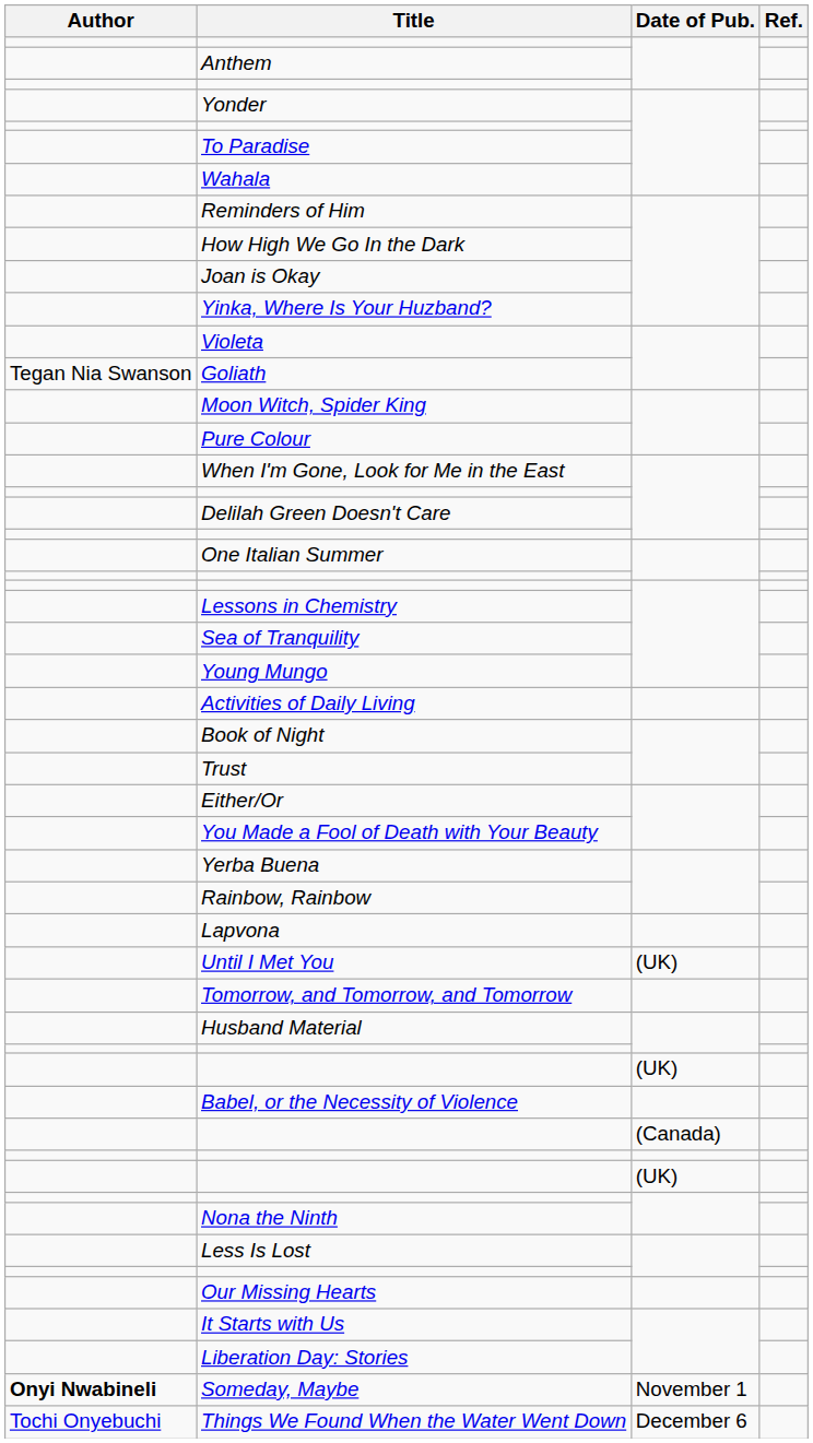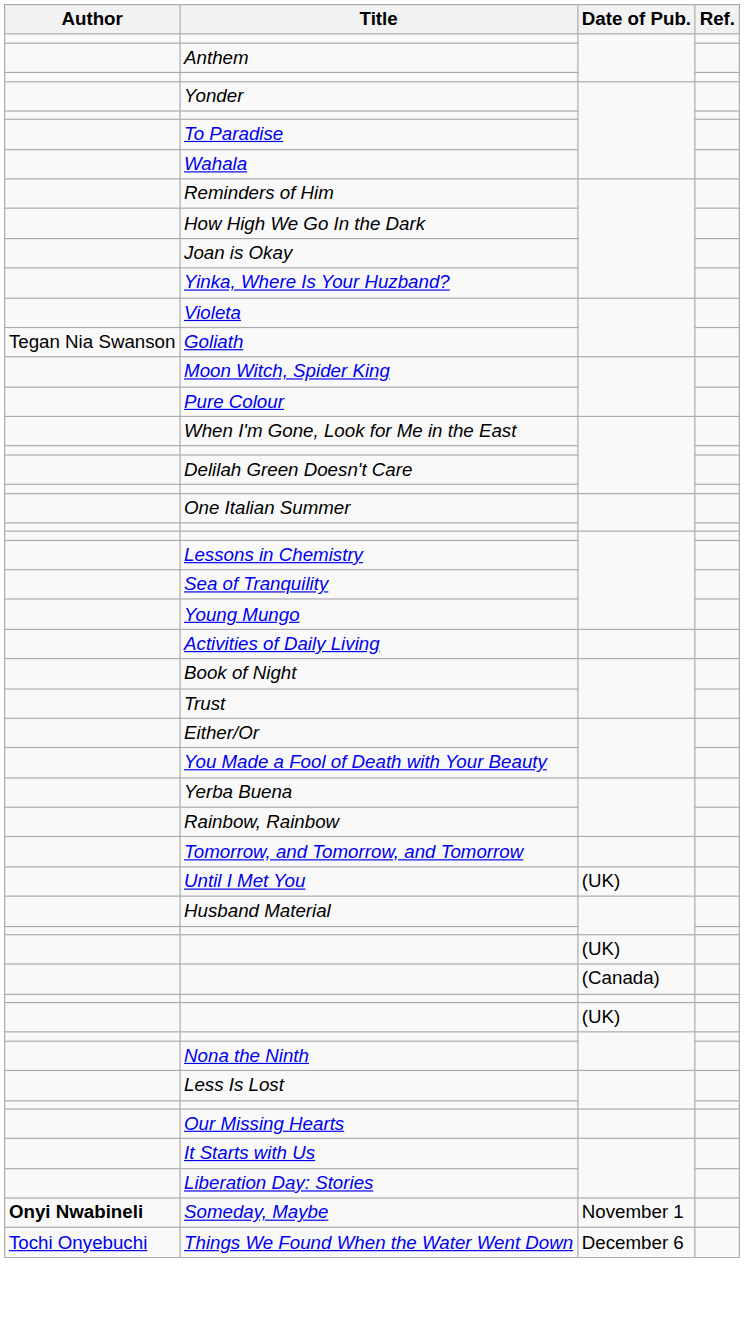- row: Lapvona
rows swapped: Tomorrow, and Tomorrow, and Tomorrow <-> Until I Met You
- row: Babel, or the Necessity of Violence
